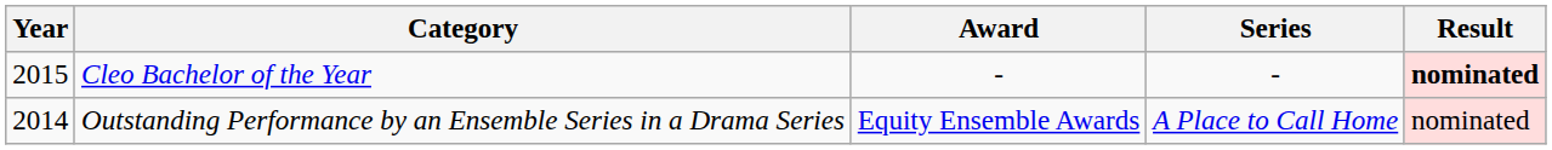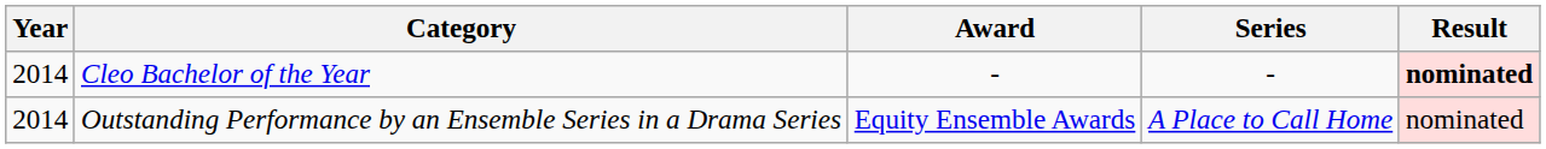Cleo Bachelor of the Year | Year: 2015 -> 2014
